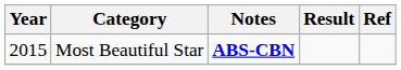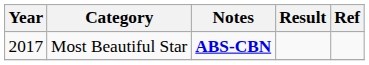Most Beautiful Star | Year: 2015 -> 2017
